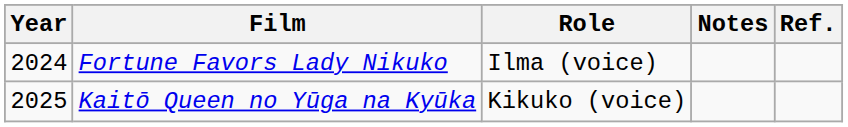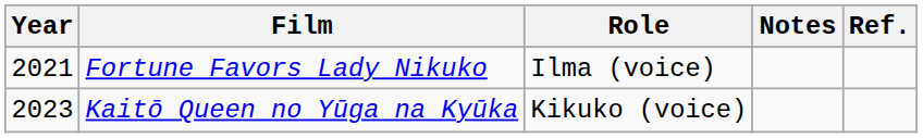Fortune Favors Lady Nikuko | Year: 2024 -> 2021
Kaitō Queen no Yūga na Kyūka | Year: 2025 -> 2023
